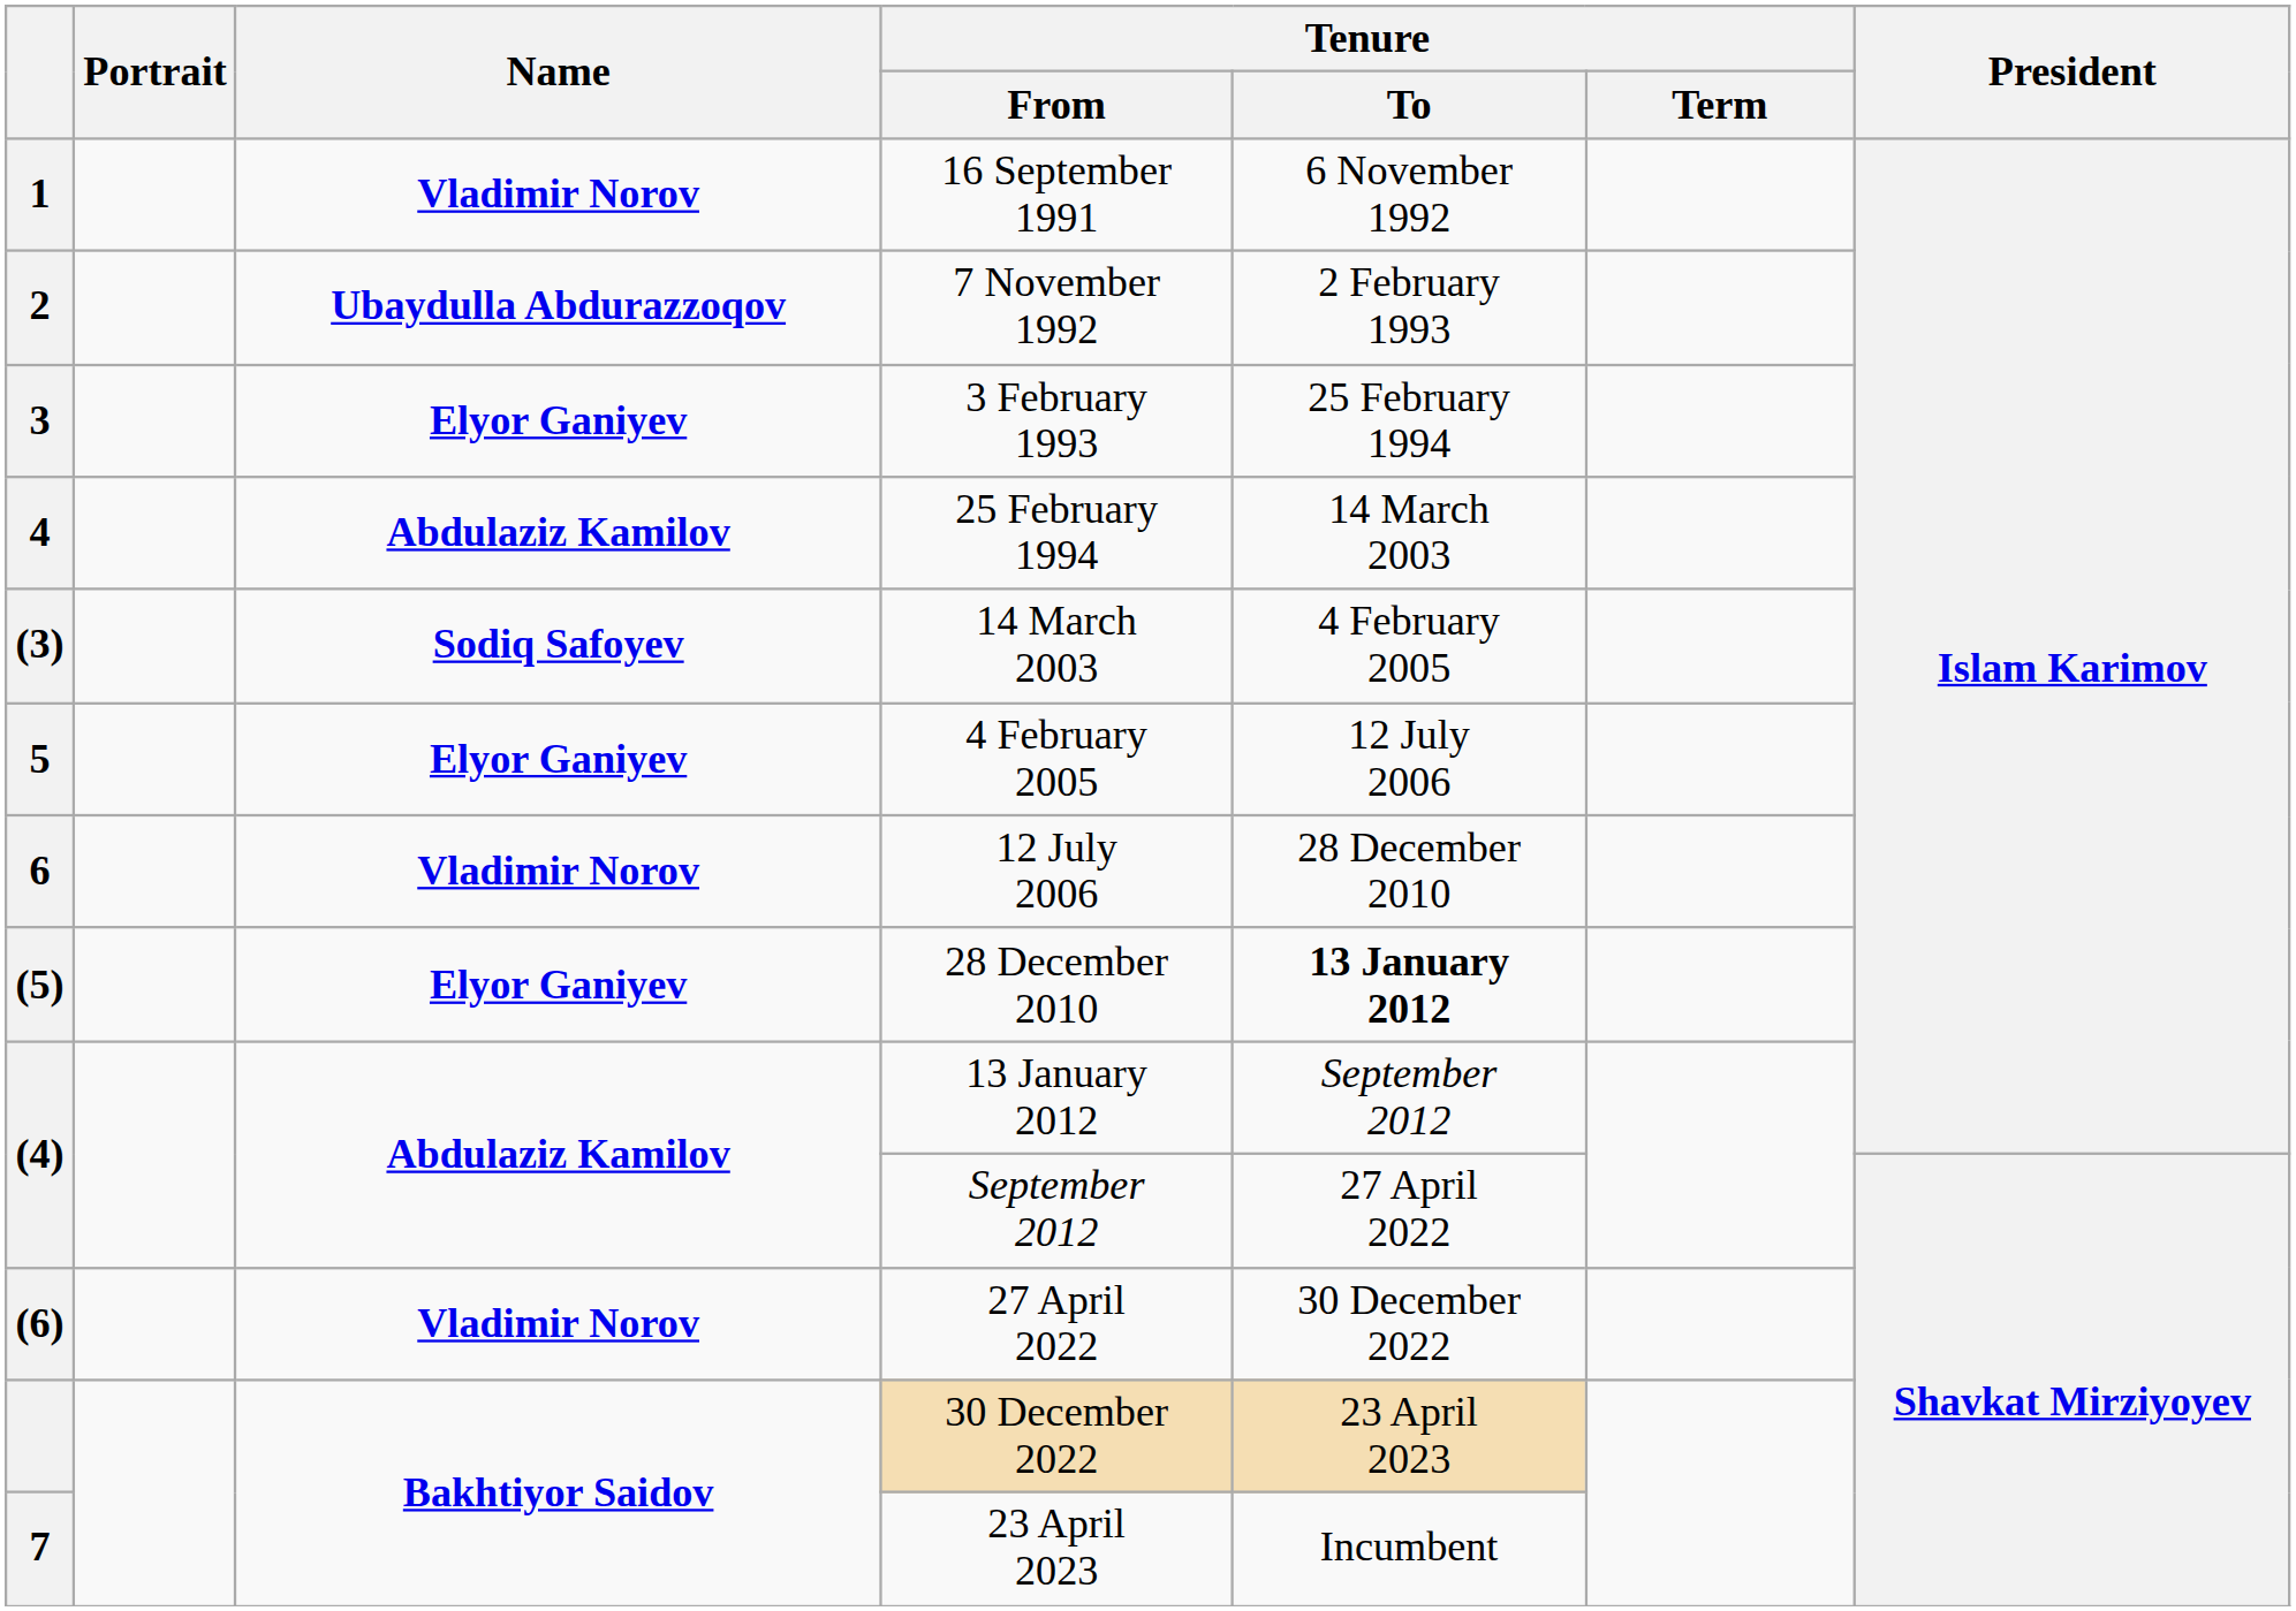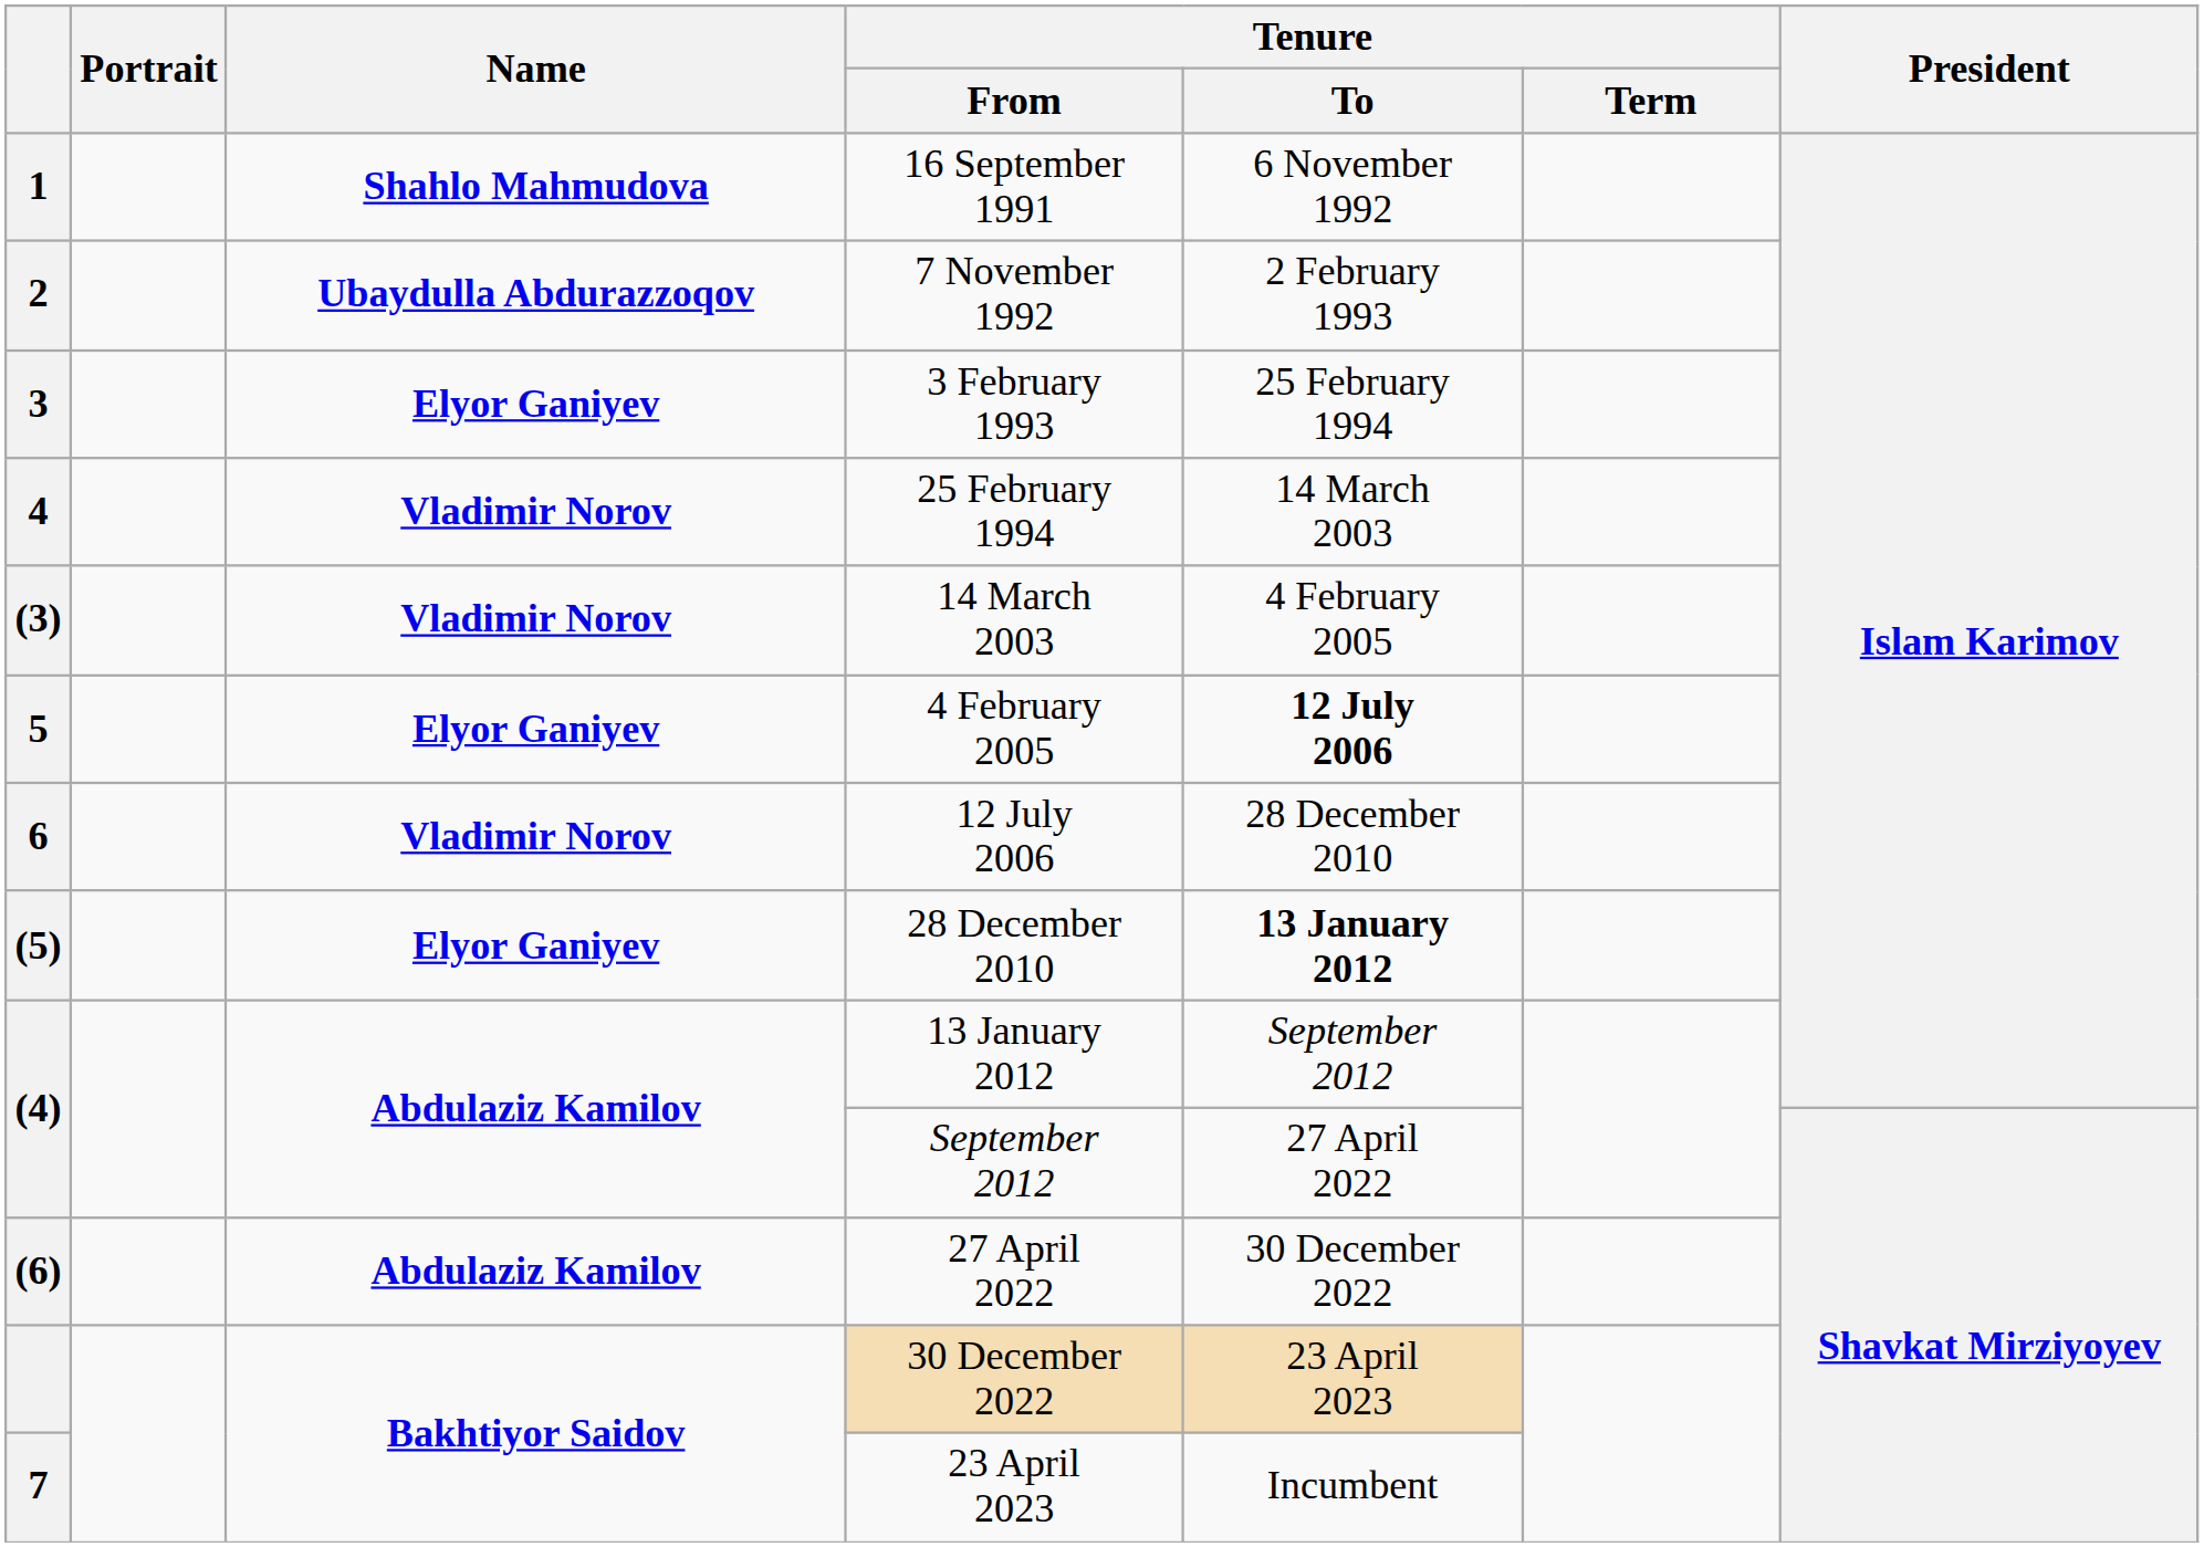1 | Name: Vladimir Norov -> Shahlo Mahmudova
4 | Name: Abdulaziz Kamilov -> Vladimir Norov
(3) | Name: Sodiq Safoyev -> Vladimir Norov
5 | Tenure / To: normal -> bold
(6) | Name: Vladimir Norov -> Abdulaziz Kamilov
